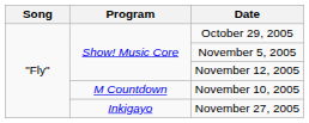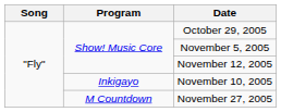November 10, 2005 | Program: M Countdown -> Inkigayo
November 27, 2005 | Program: Inkigayo -> M Countdown
